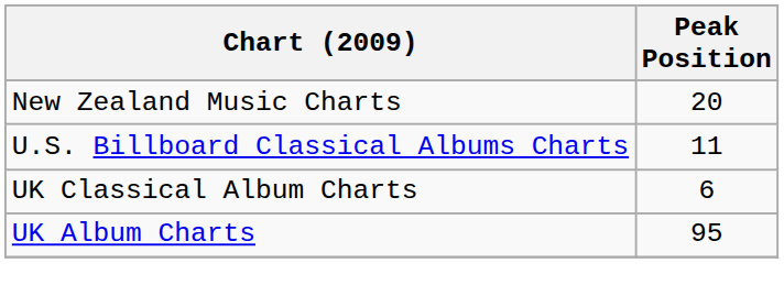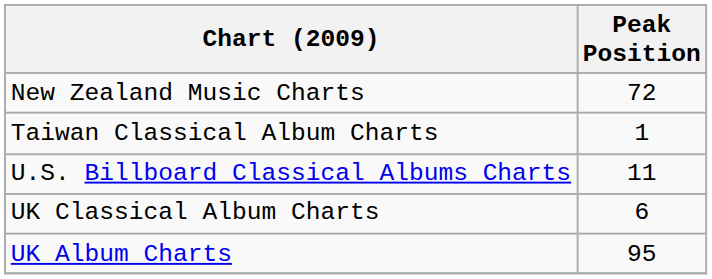New Zealand Music Charts | Peak Position: 20 -> 72
+ row: Taiwan Classical Album Charts | 1
